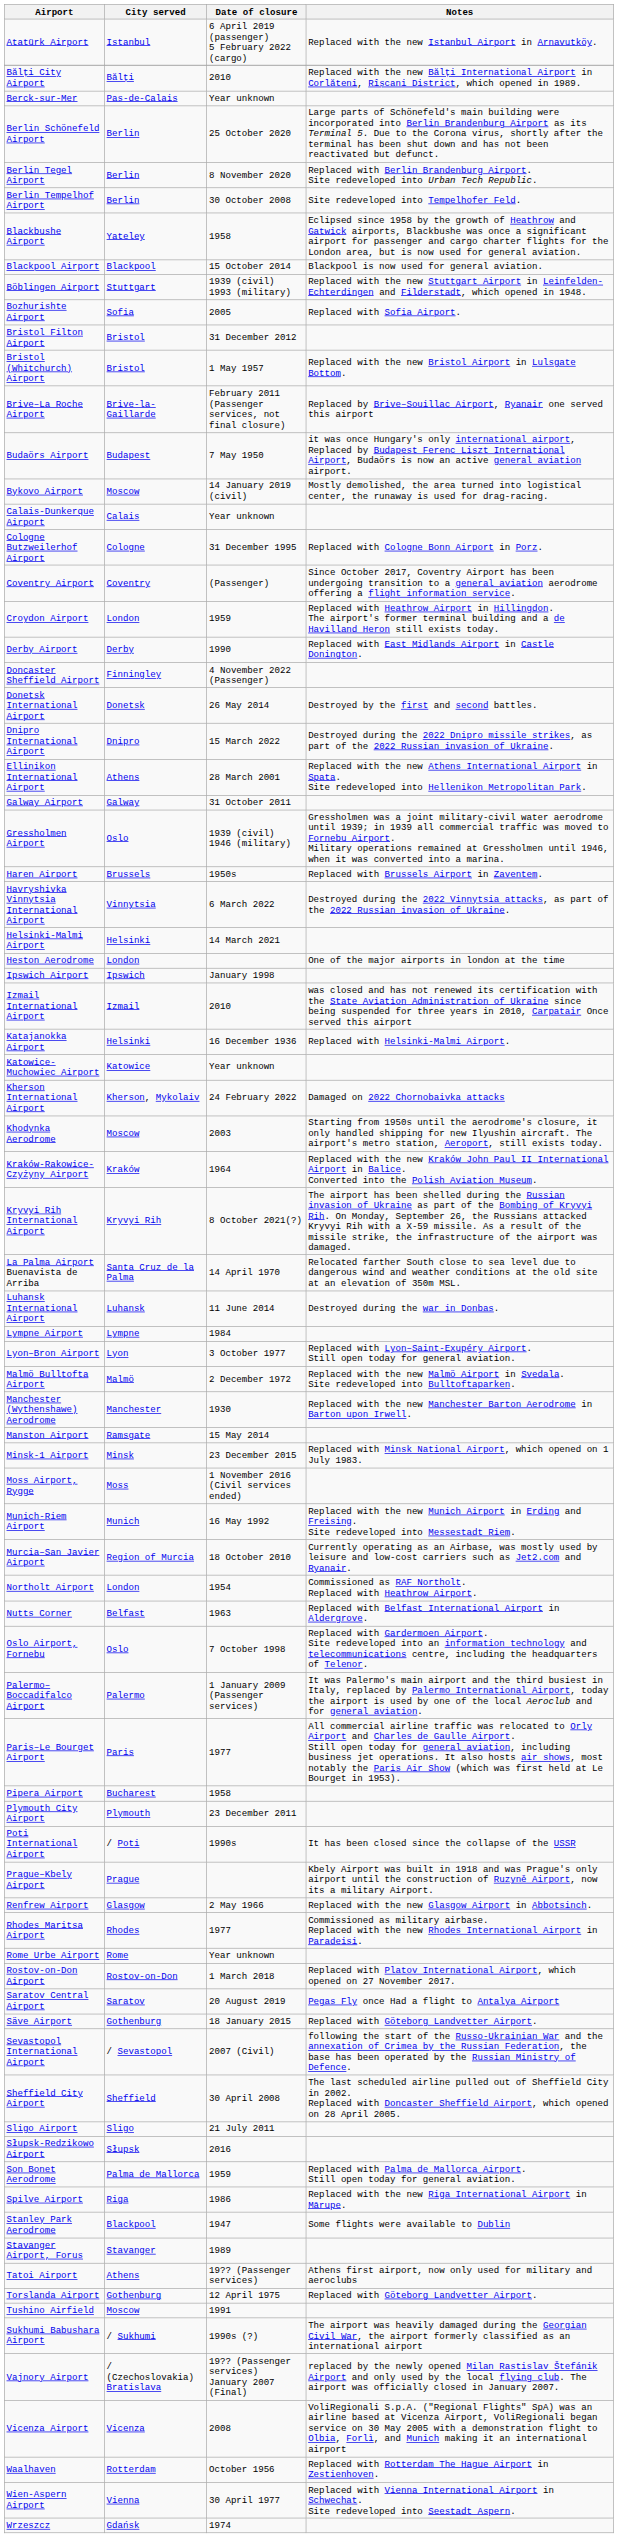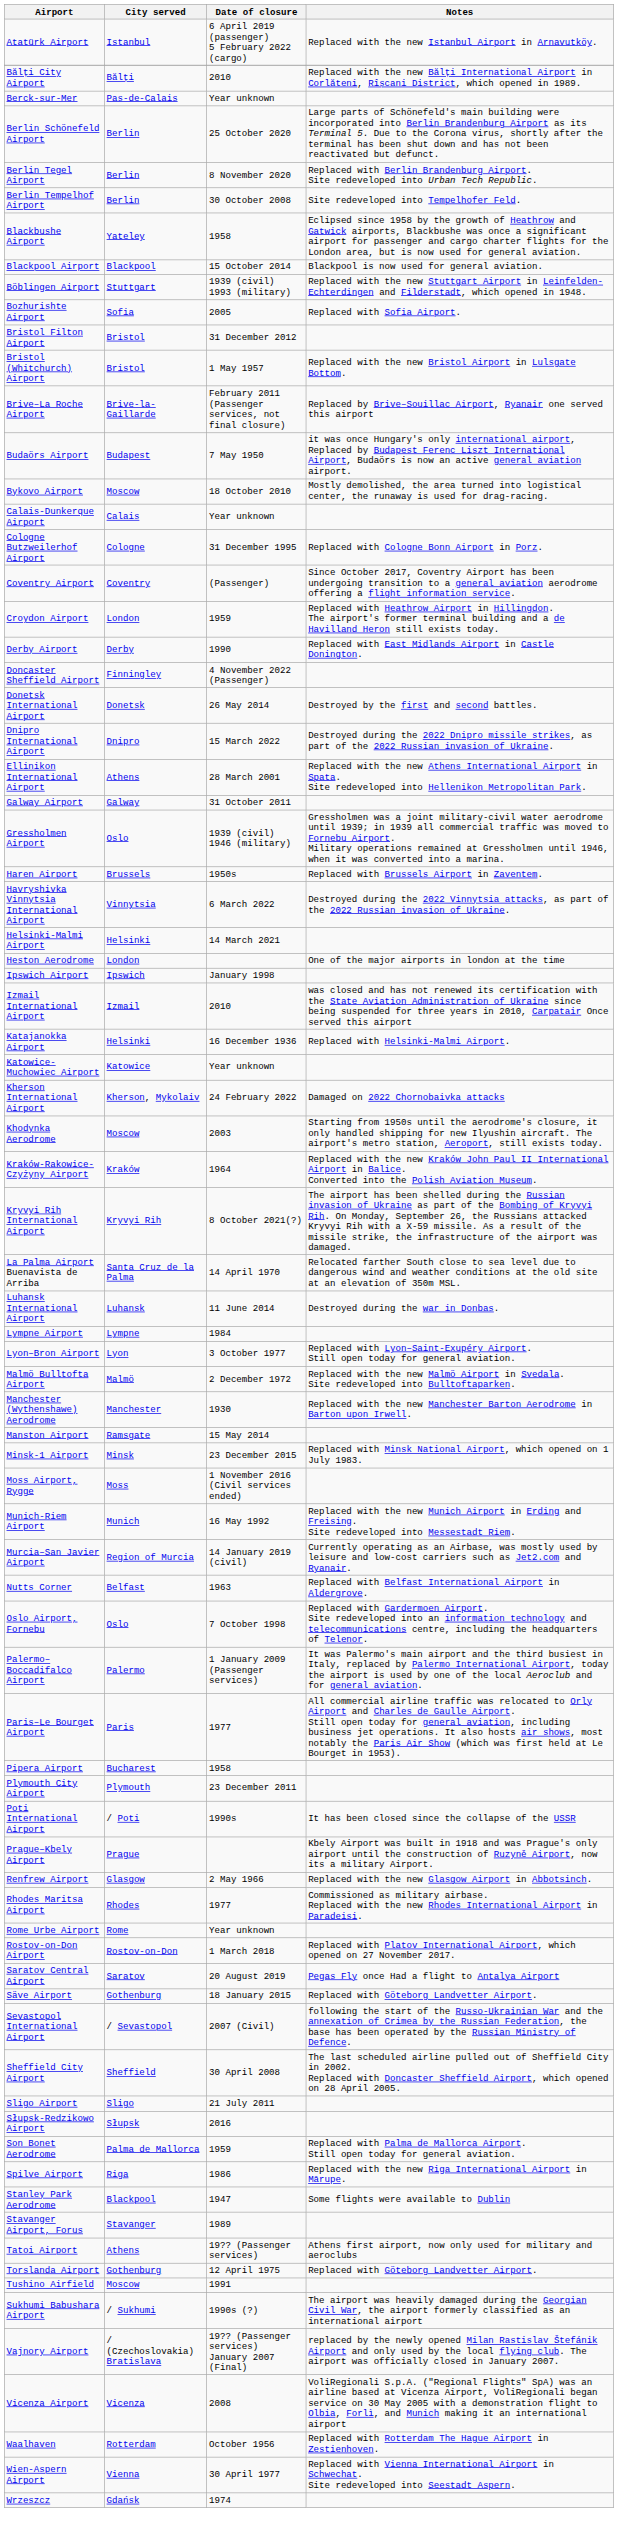Bykovo Airport | Date of closure: 14 January 2019 (civil) -> 18 October 2010
Murcia–San Javier Airport | Date of closure: 18 October 2010 -> 14 January 2019 (civil)
- row: Northolt Airport | London | 1954 | Commissioned as RAF Northolt. Replaced with Heathrow Airport.
